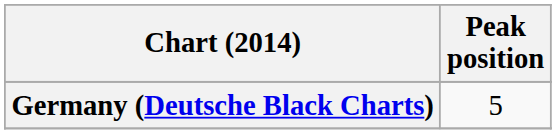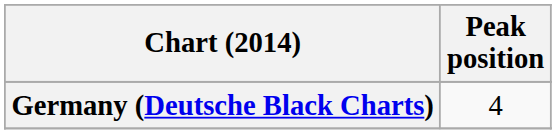Germany (Deutsche Black Charts) | Peak position: 5 -> 4
